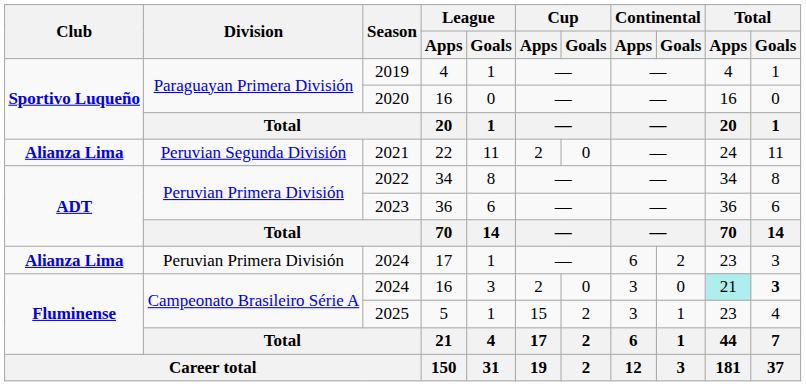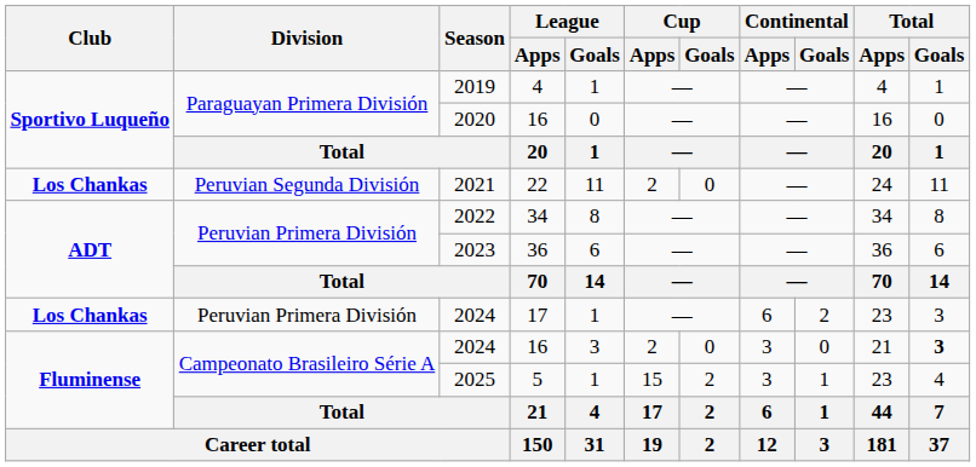2021 | Club: Alianza Lima -> Los Chankas
2024 / 17 | Club: Alianza Lima -> Los Chankas
2024 / 16 | Total / Apps: paleturquoise background -> no background
